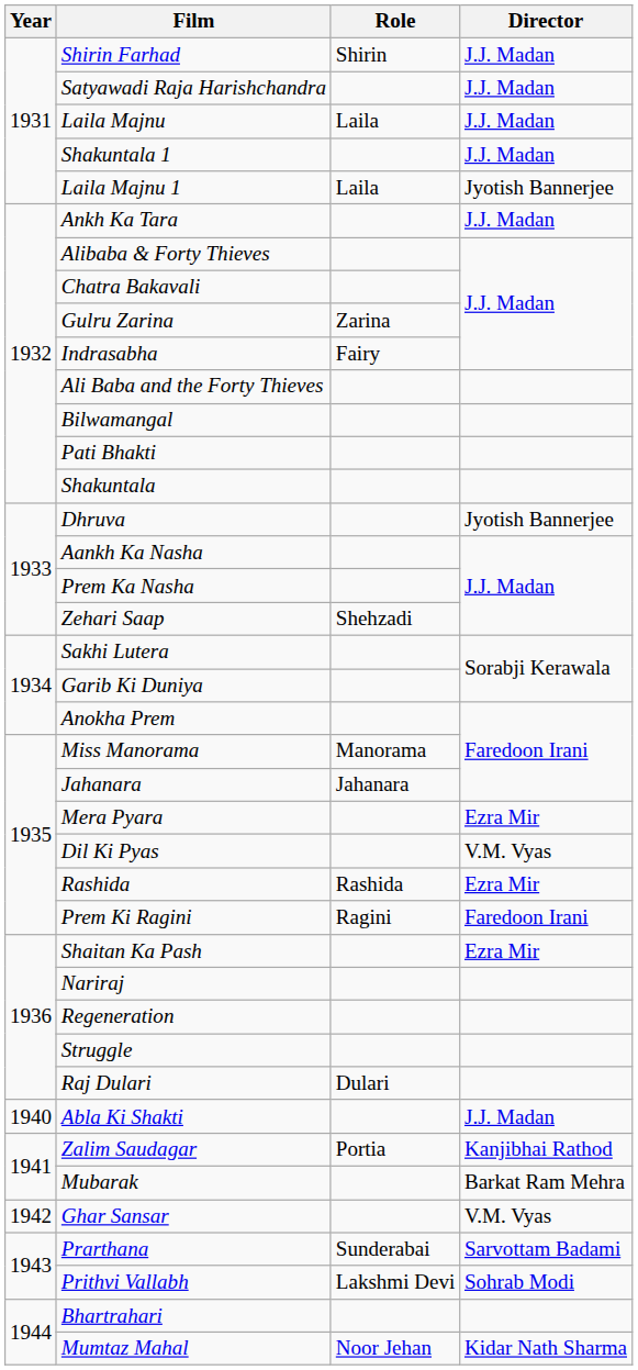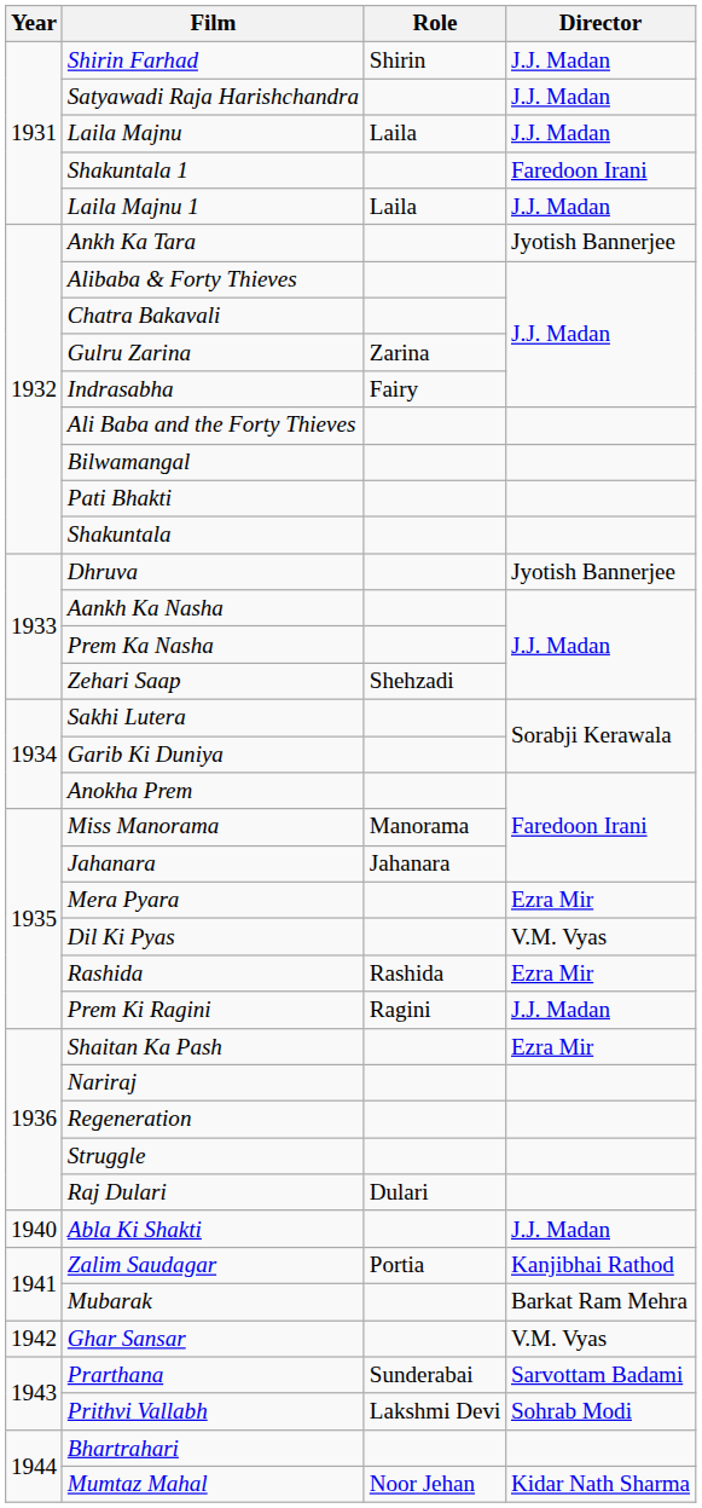Shakuntala 1 | Director: J.J. Madan -> Faredoon Irani
Laila Majnu 1 | Director: Jyotish Bannerjee -> J.J. Madan
Ankh Ka Tara | Director: J.J. Madan -> Jyotish Bannerjee
Prem Ki Ragini | Director: Faredoon Irani -> J.J. Madan
